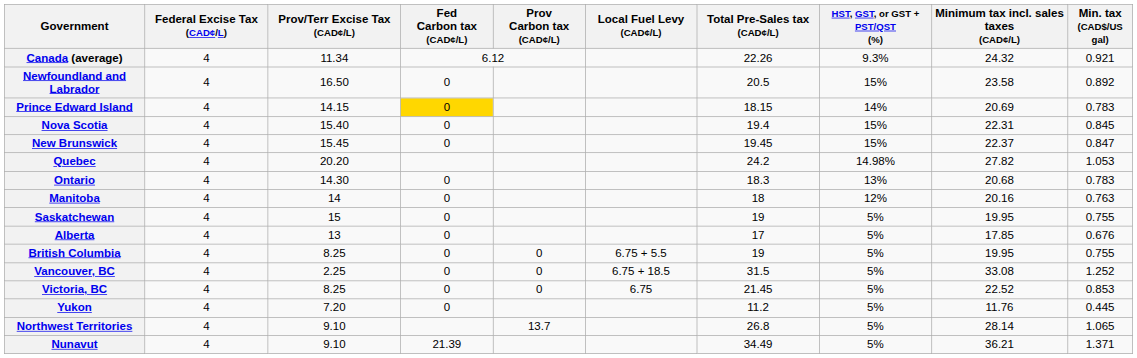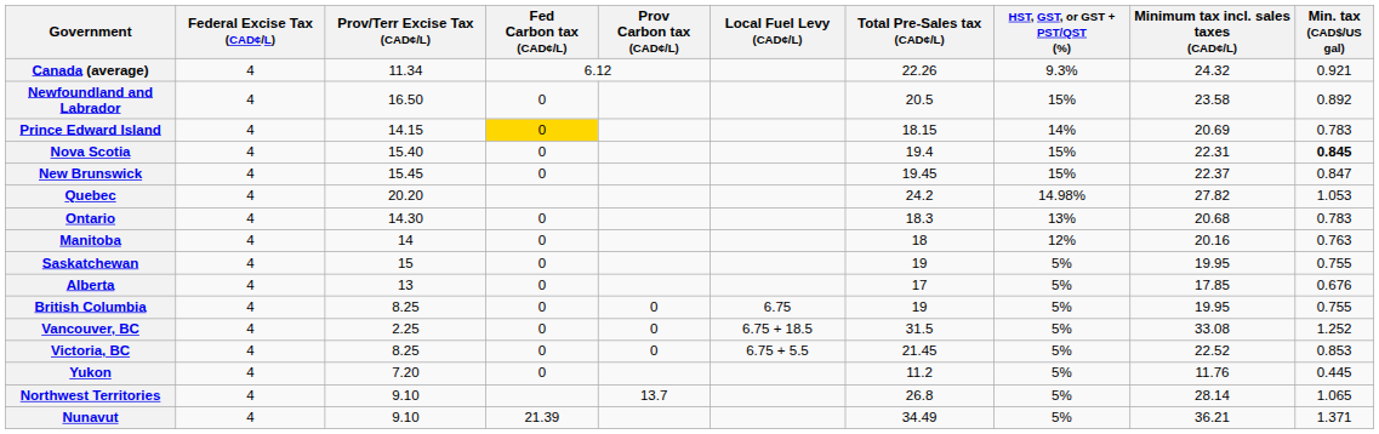Nova Scotia | Min. tax (CAD$/US gal): normal -> bold
British Columbia | Local Fuel Levy (CAD¢/L): 6.75 + 5.5 -> 6.75
Victoria, BC | Local Fuel Levy (CAD¢/L): 6.75 -> 6.75 + 5.5
